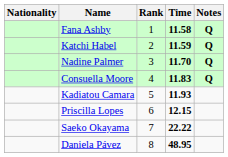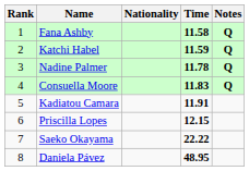columns swapped: Rank <-> Nationality
Nadine Palmer | Time: 11.70 -> 11.78
Kadiatou Camara | Time: 11.93 -> 11.91
